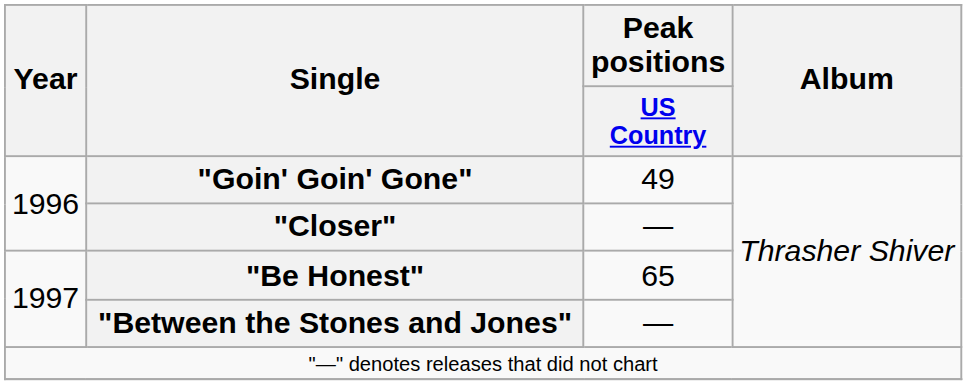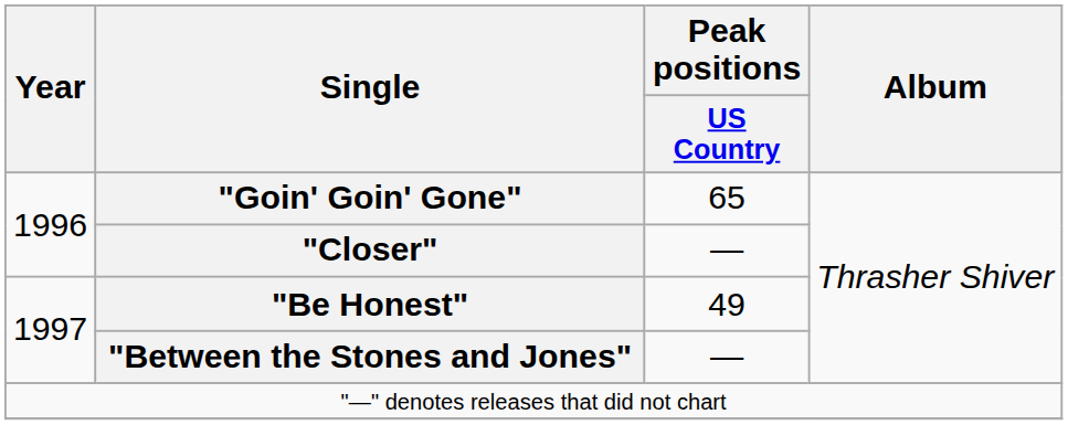"Goin' Goin' Gone" | Peak positions / US Country: 49 -> 65
"Be Honest" | Peak positions / US Country: 65 -> 49
